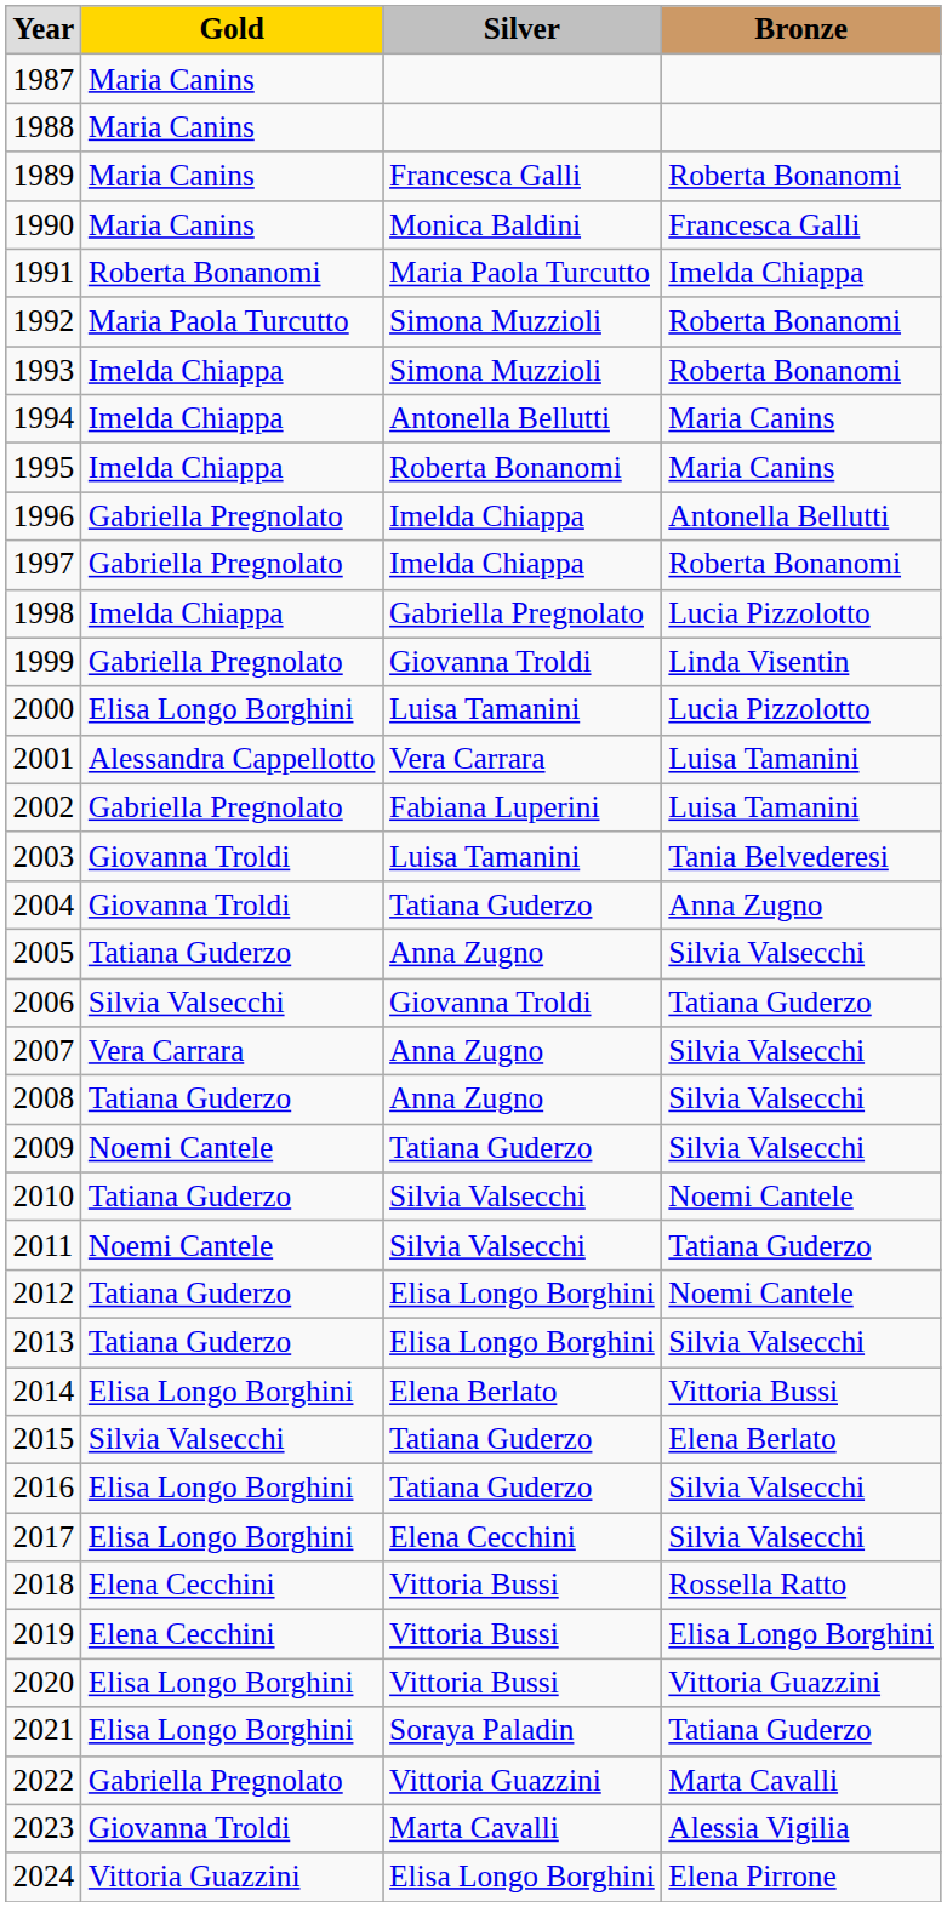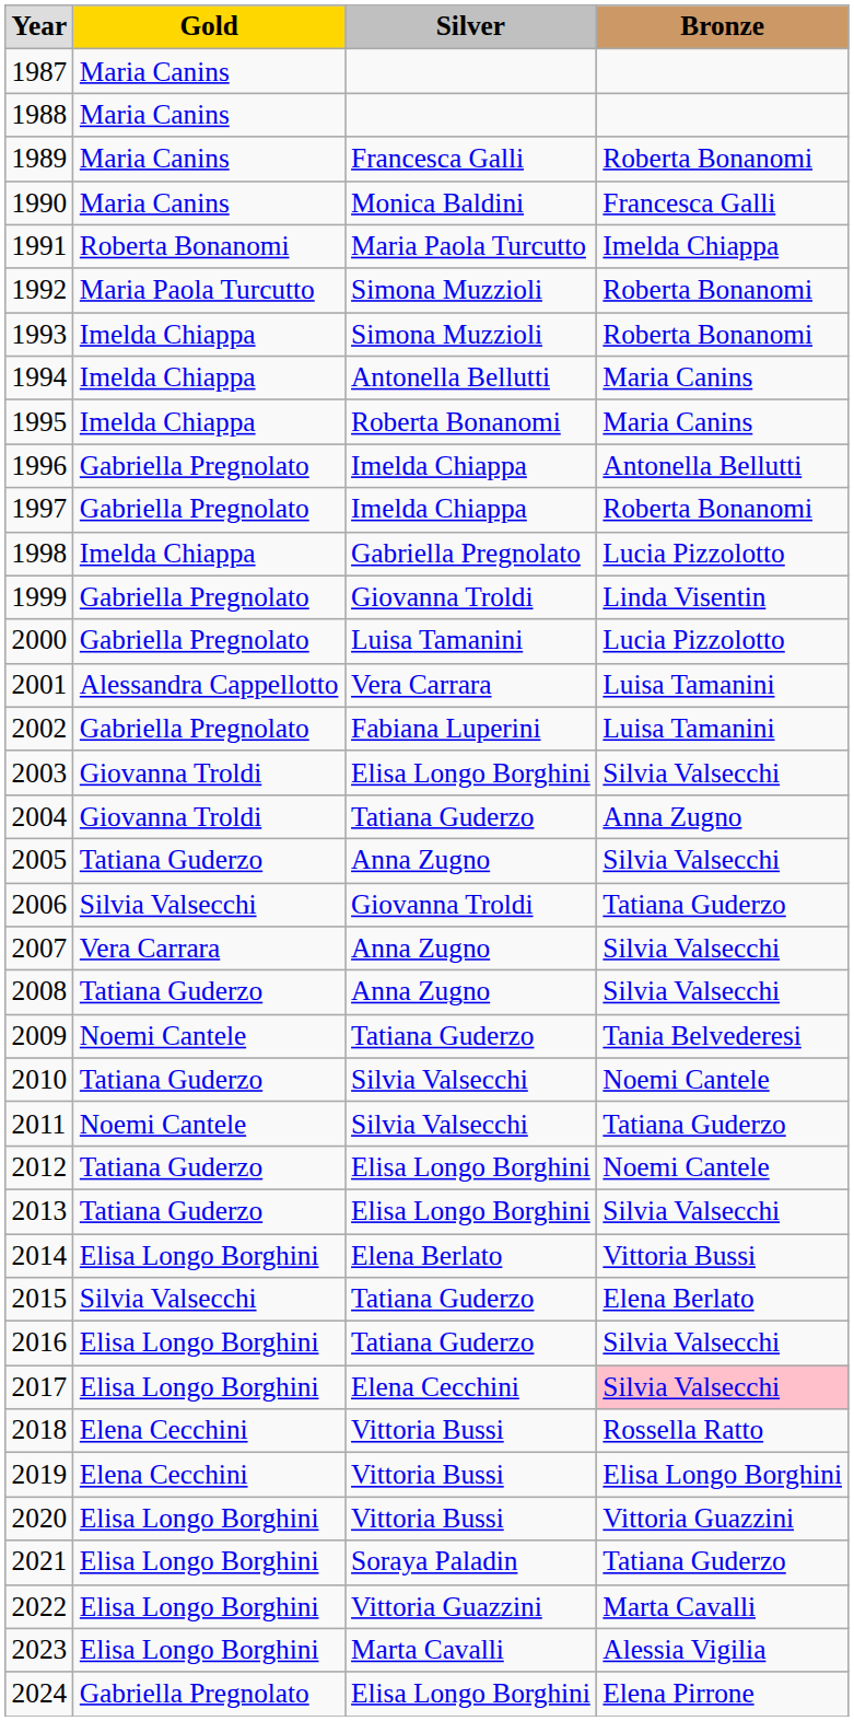2000 | Gold: Elisa Longo Borghini -> Gabriella Pregnolato
2003 | Silver: Luisa Tamanini -> Elisa Longo Borghini
2003 | Bronze: Tania Belvederesi -> Silvia Valsecchi
2009 | Bronze: Silvia Valsecchi -> Tania Belvederesi
2017 | Bronze: no background -> pink background
2022 | Gold: Gabriella Pregnolato -> Elisa Longo Borghini
2023 | Gold: Giovanna Troldi -> Elisa Longo Borghini
2024 | Gold: Vittoria Guazzini -> Gabriella Pregnolato
